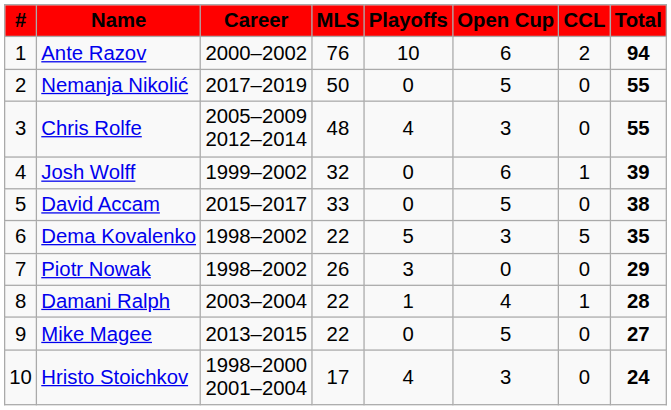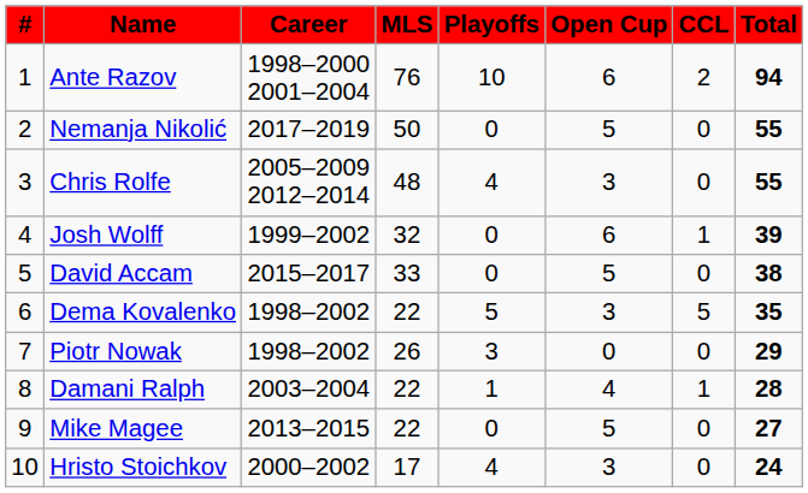Ante Razov | Career: 2000–2002 -> 1998–2000 2001–2004
Hristo Stoichkov | Career: 1998–2000 2001–2004 -> 2000–2002
